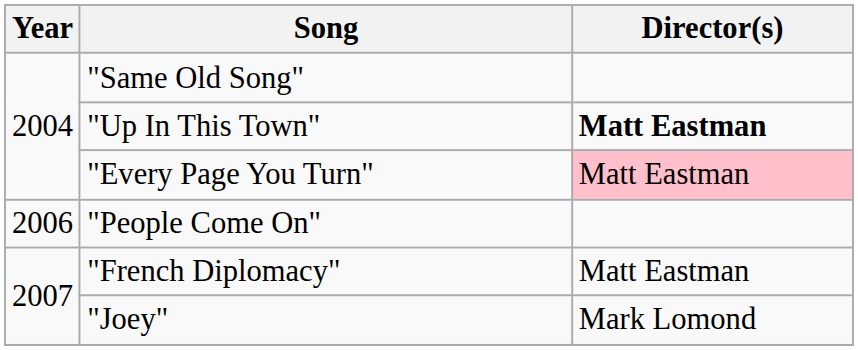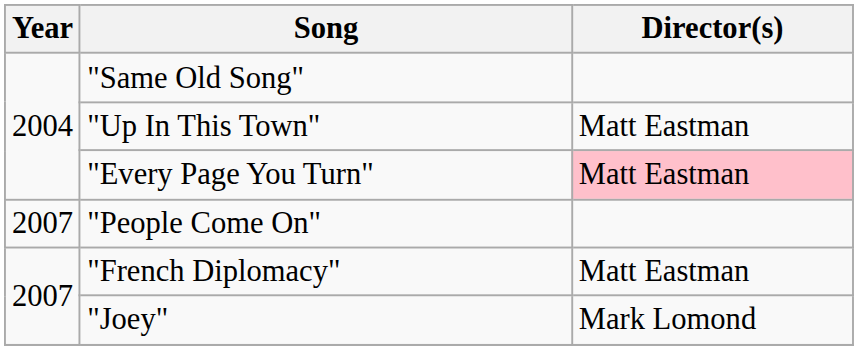"Up In This Town" | Director(s): bold -> normal
"People Come On" | Year: 2006 -> 2007
